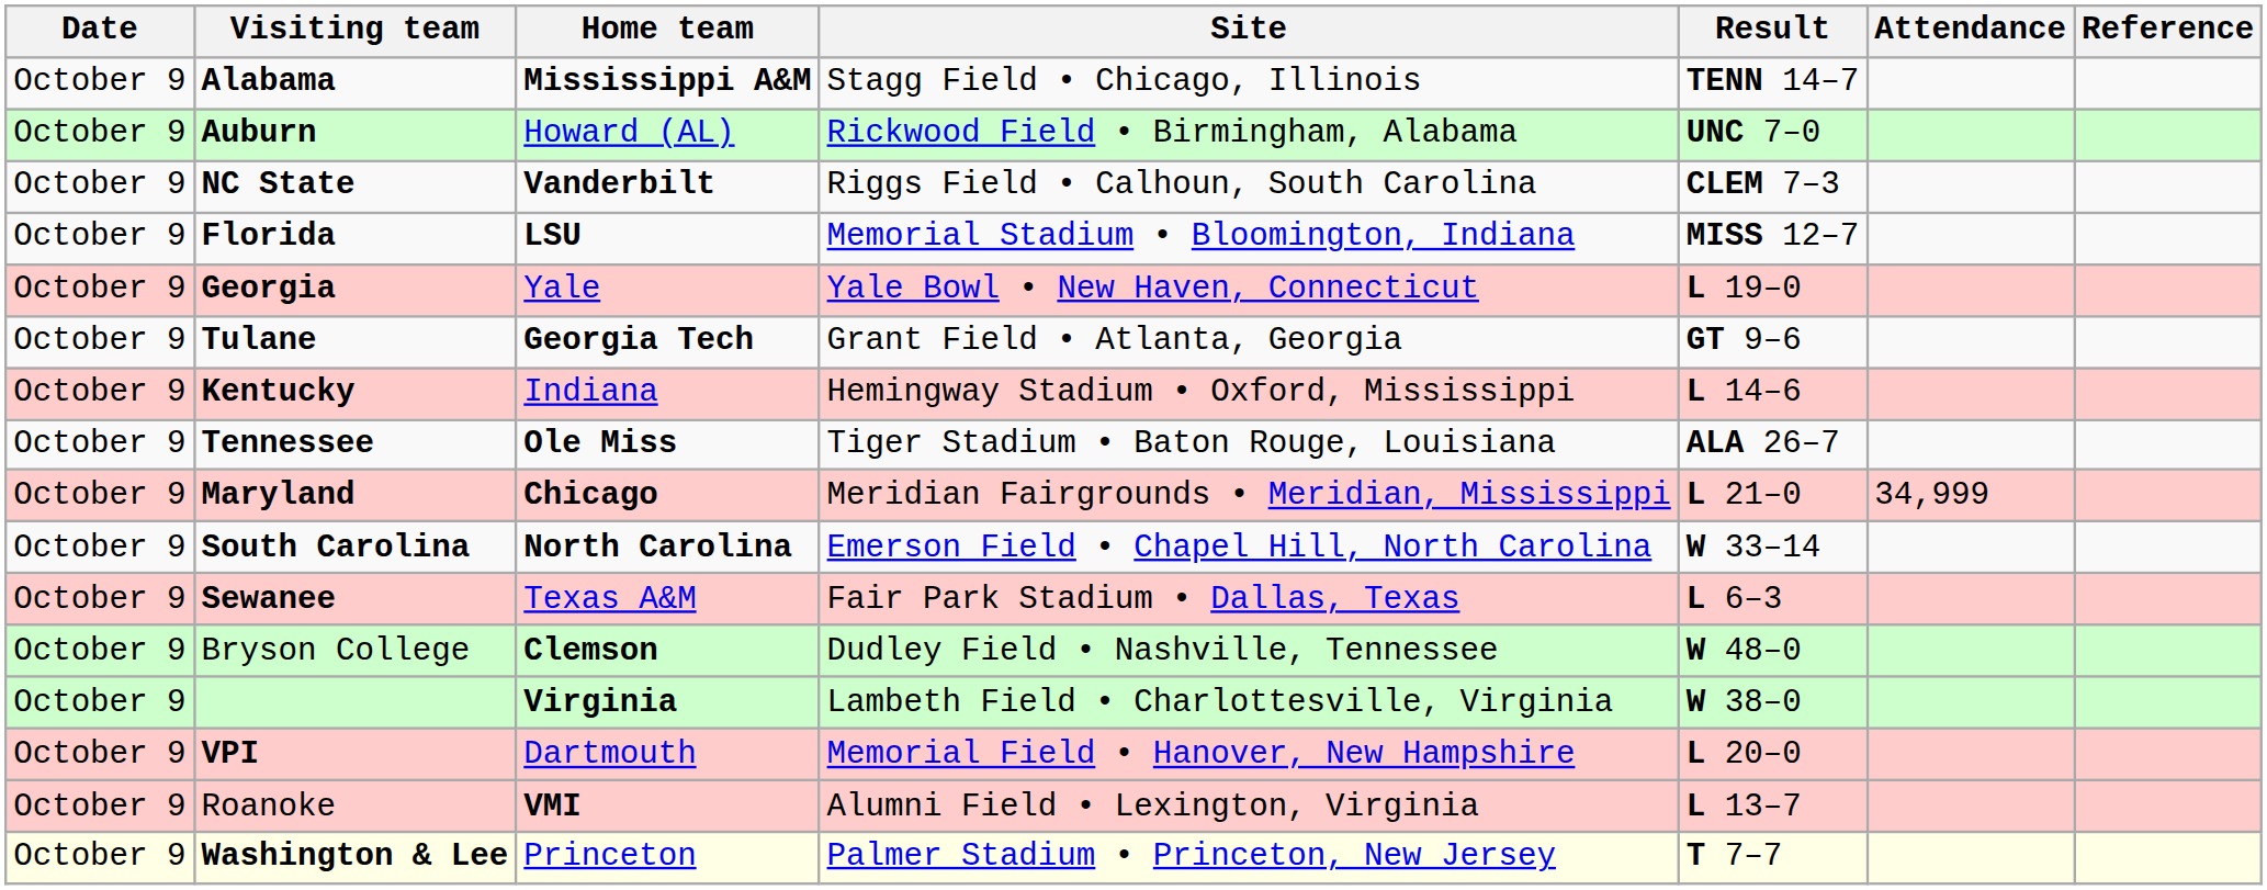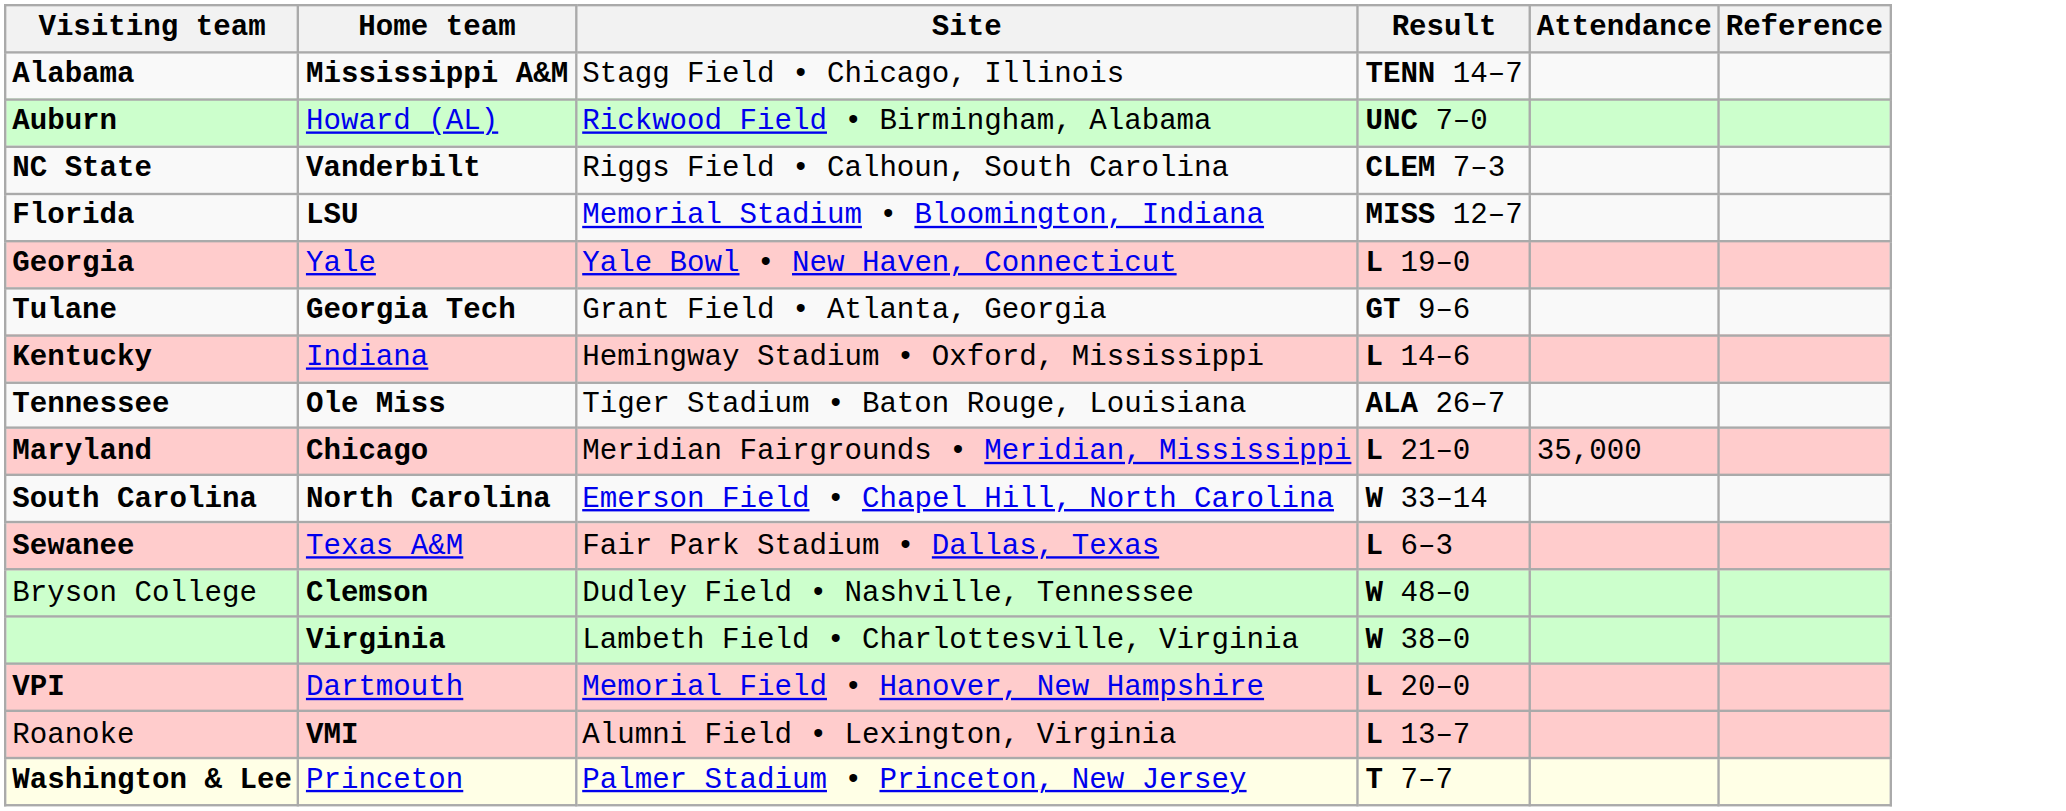- column: Date | October 9 | October 9 | October 9 | October 9 | October 9 | October 9 | October 9 | October 9 | October 9 | October 9 | October 9 | October 9 | October 9 | October 9 | October 9 | October 9
Maryland | Attendance: 34,999 -> 35,000
